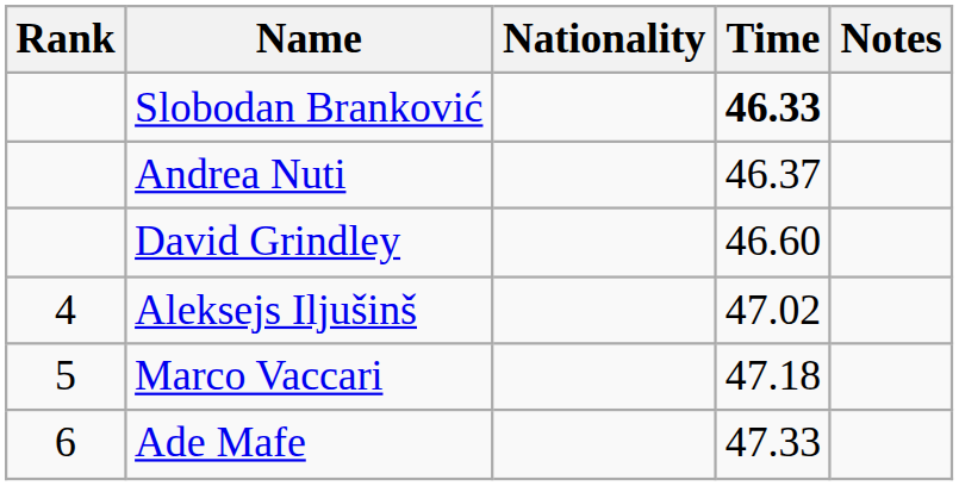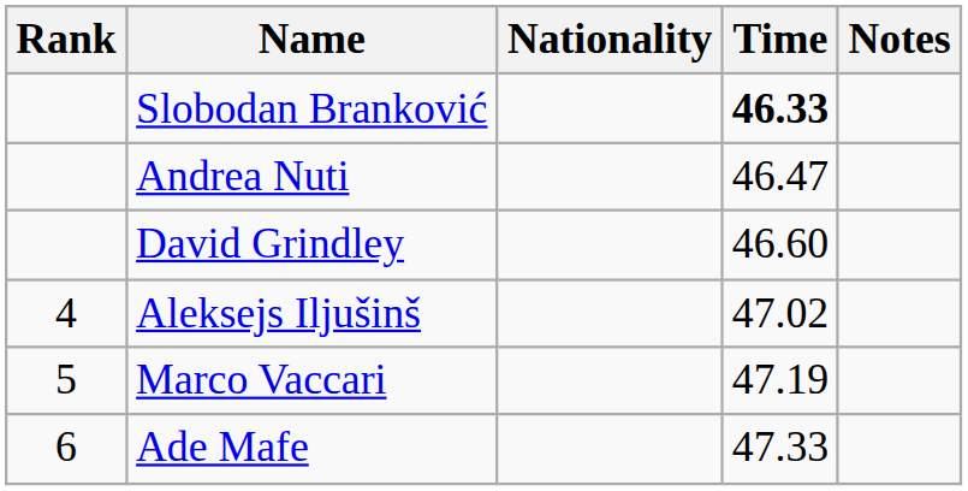Andrea Nuti | Time: 46.37 -> 46.47
Marco Vaccari | Time: 47.18 -> 47.19
